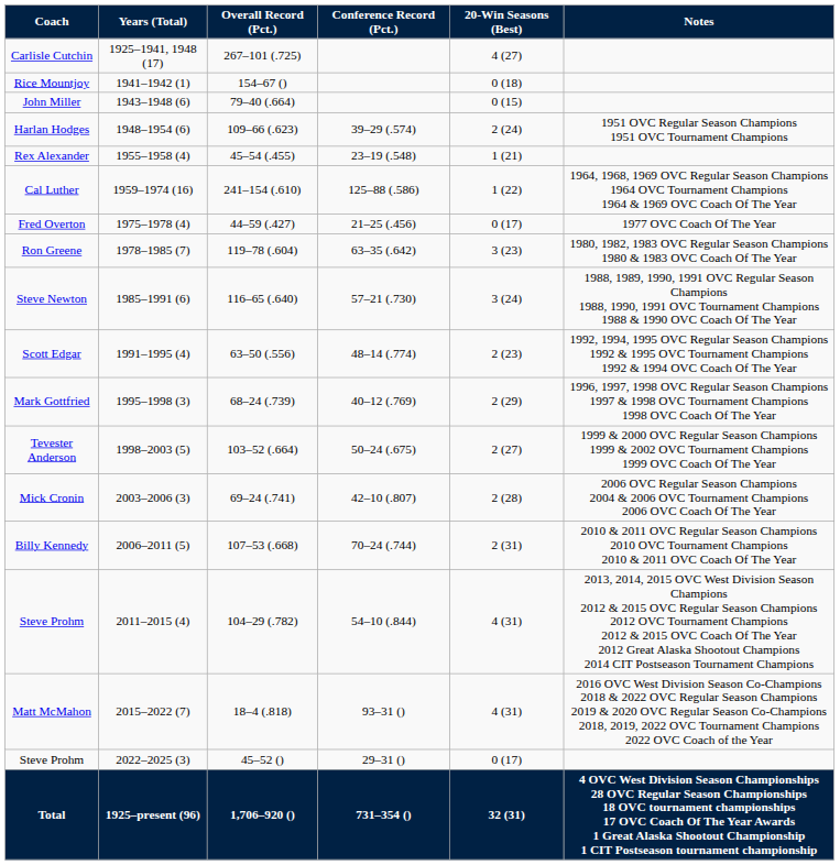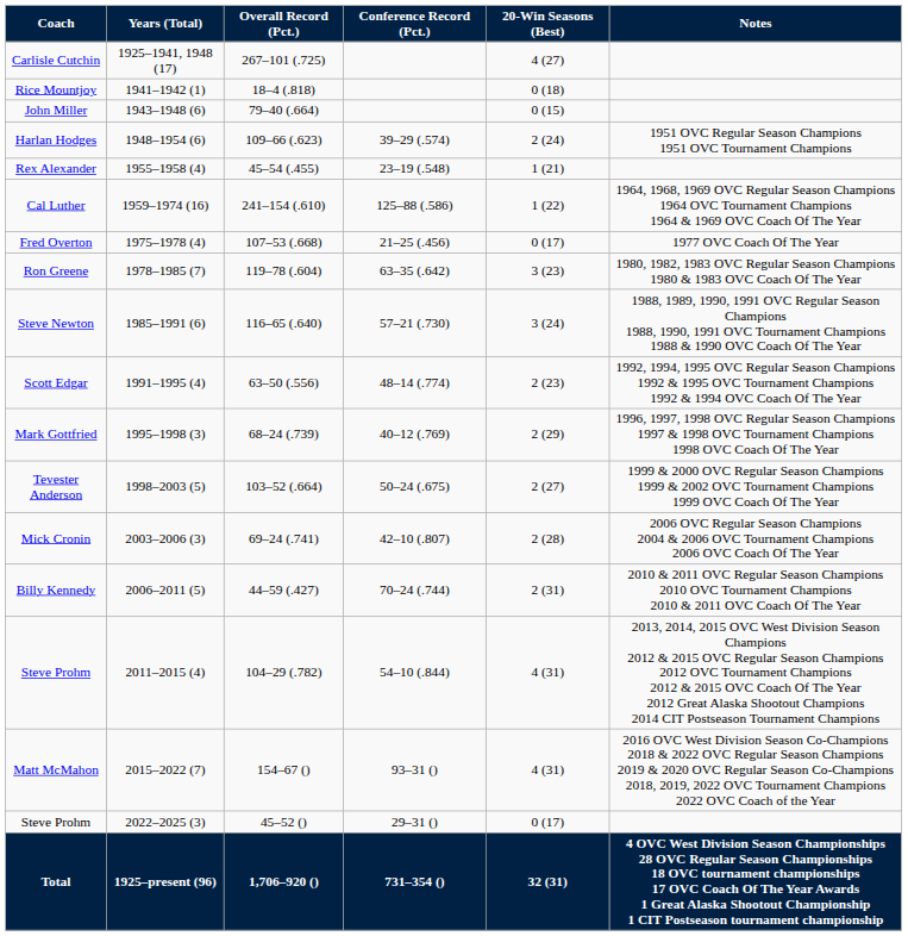Rice Mountjoy | Overall Record (Pct.): 154–67 () -> 18–4 (.818)
Fred Overton | Overall Record (Pct.): 44–59 (.427) -> 107–53 (.668)
Billy Kennedy | Overall Record (Pct.): 107–53 (.668) -> 44–59 (.427)
Matt McMahon | Overall Record (Pct.): 18–4 (.818) -> 154–67 ()
